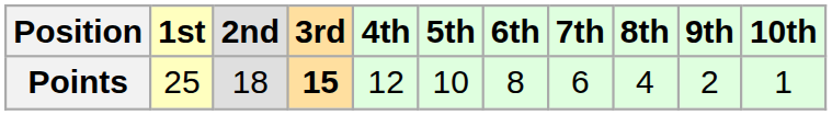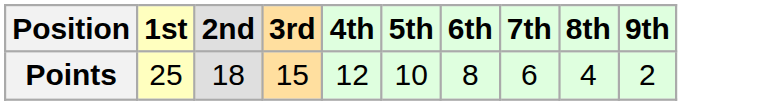- column: 10th | 1
Points | 3rd: bold -> normal
